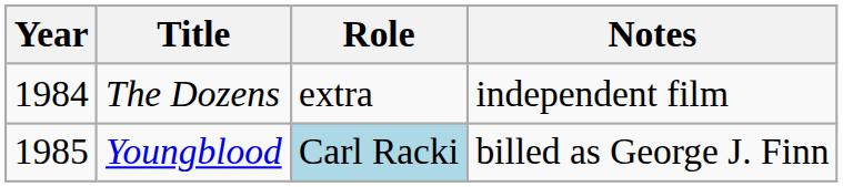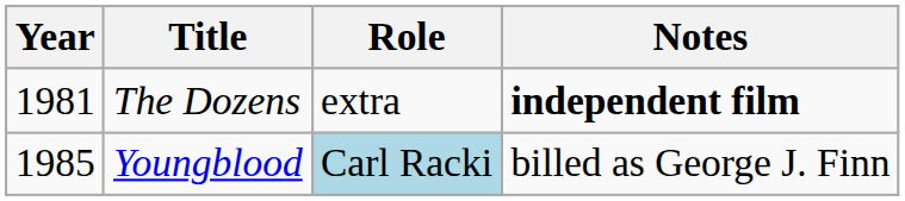The Dozens | Year: 1984 -> 1981
The Dozens | Notes: normal -> bold
